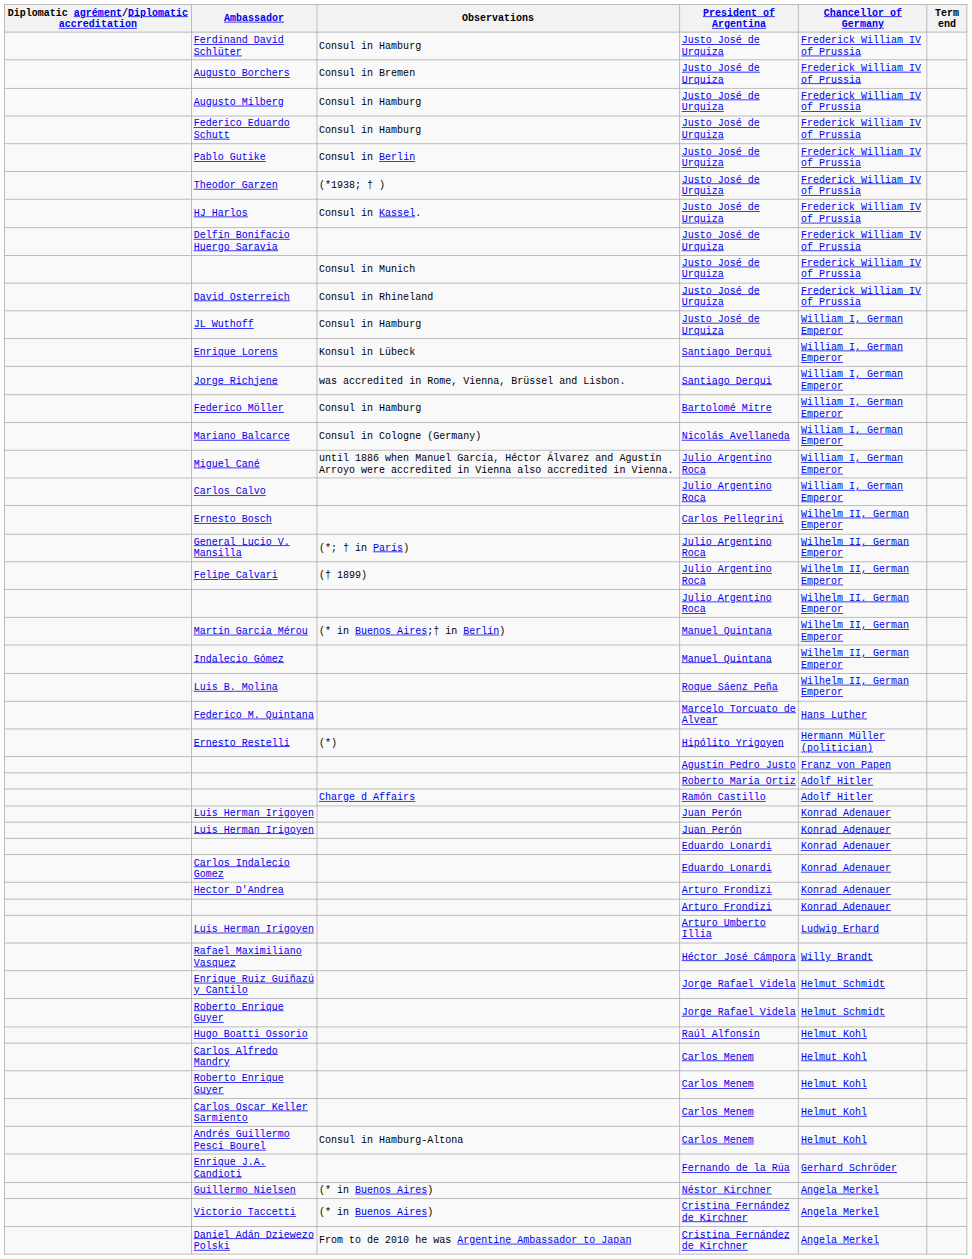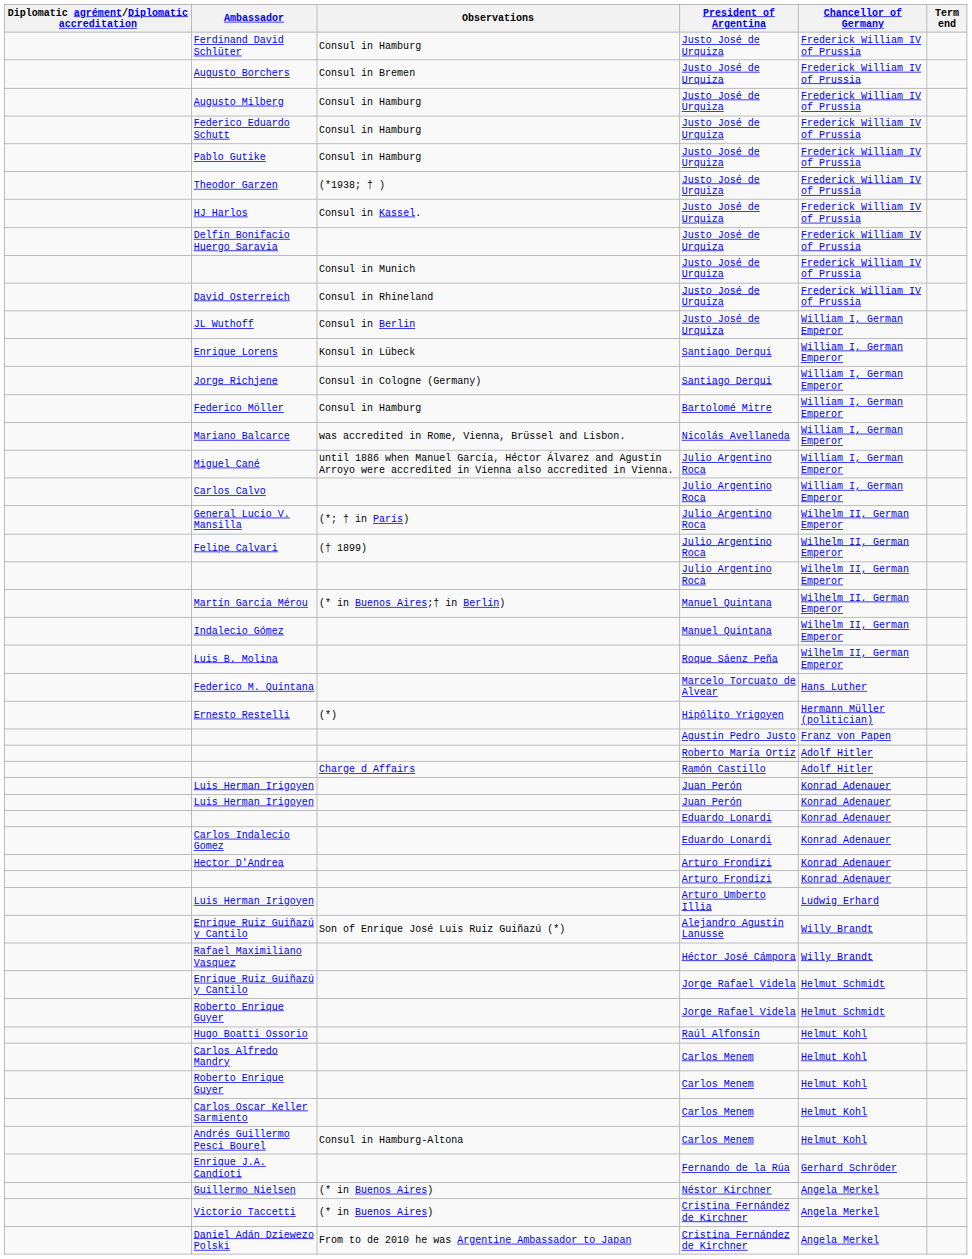Pablo Gutike | Observations: Consul in Berlin -> Consul in Hamburg
JL Wuthoff | Observations: Consul in Hamburg -> Consul in Berlin
Jorge Richjene | Observations: was accredited in Rome, Vienna, Brüssel and Lisbon. -> Consul in Cologne (Germany)
Mariano Balcarce | Observations: Consul in Cologne (Germany) -> was accredited in Rome, Vienna, Brüssel and Lisbon.
- row: Ernesto Bosch | Carlos Pellegrini | Wilhelm II, German Emperor
+ row: Enrique Ruiz Guiñazú y Cantilo | Son of Enrique José Luis Ruiz Guiñazú (*) | Alejandro Agustín Lanusse | Willy Brandt
